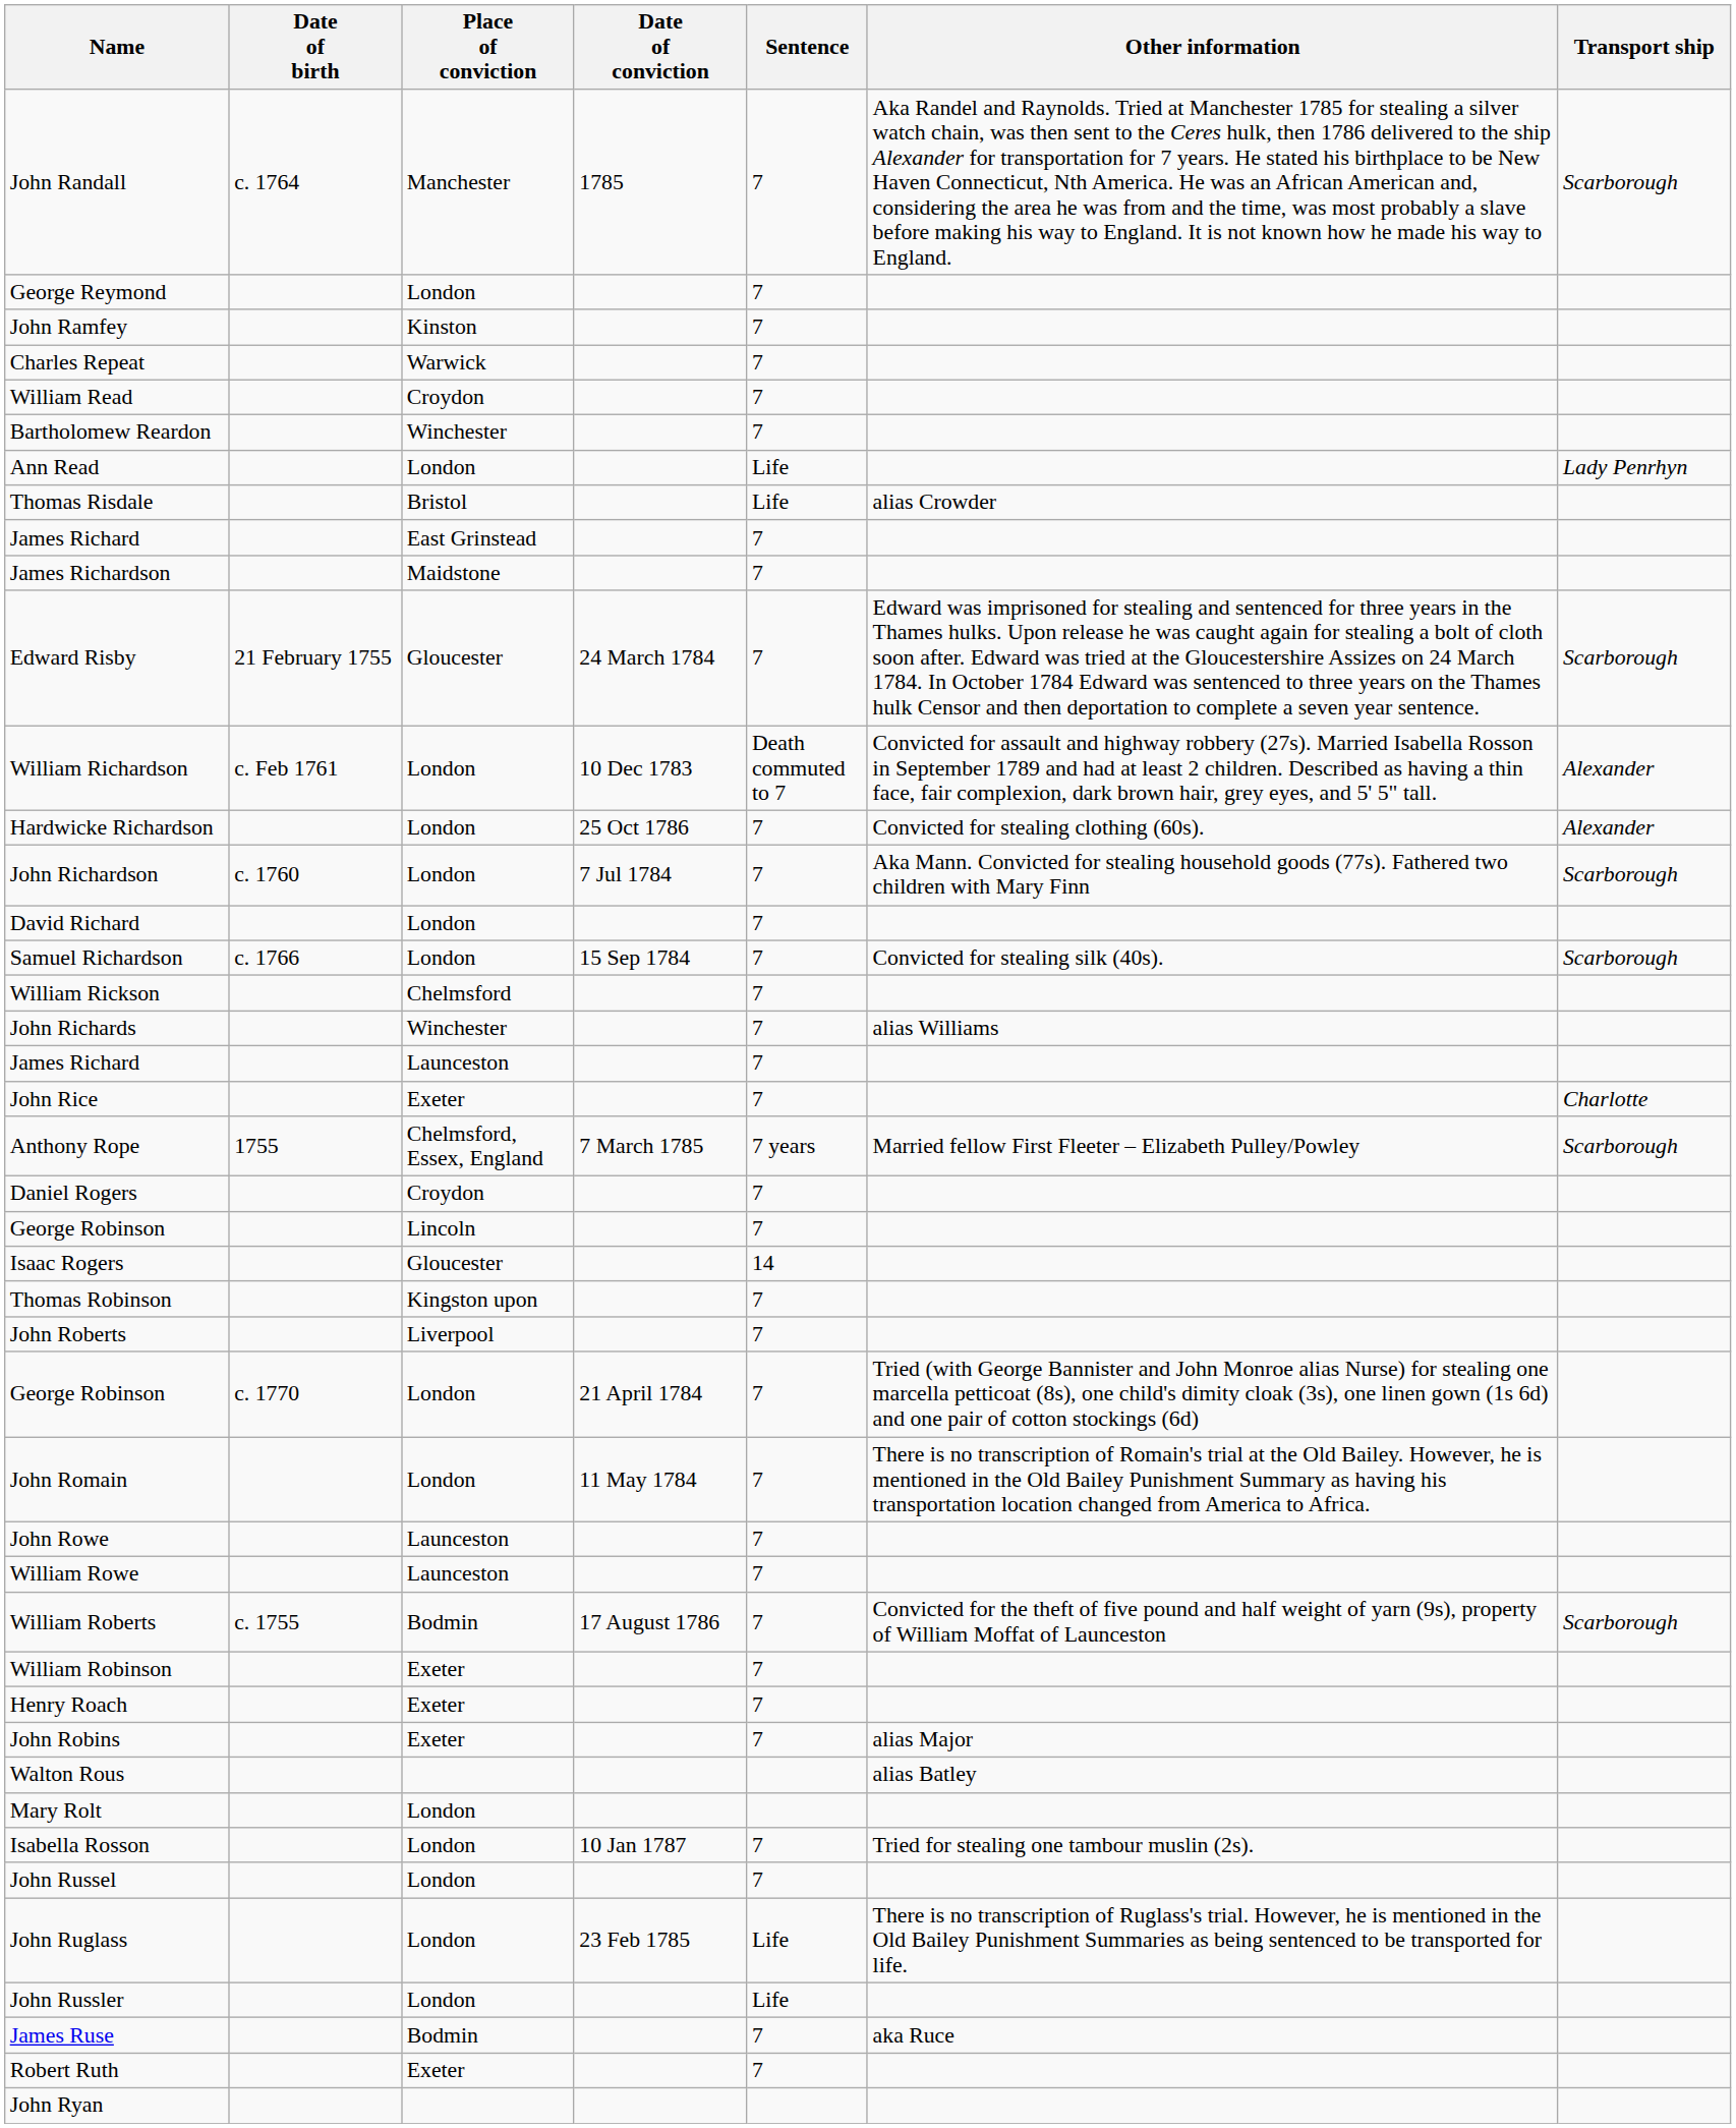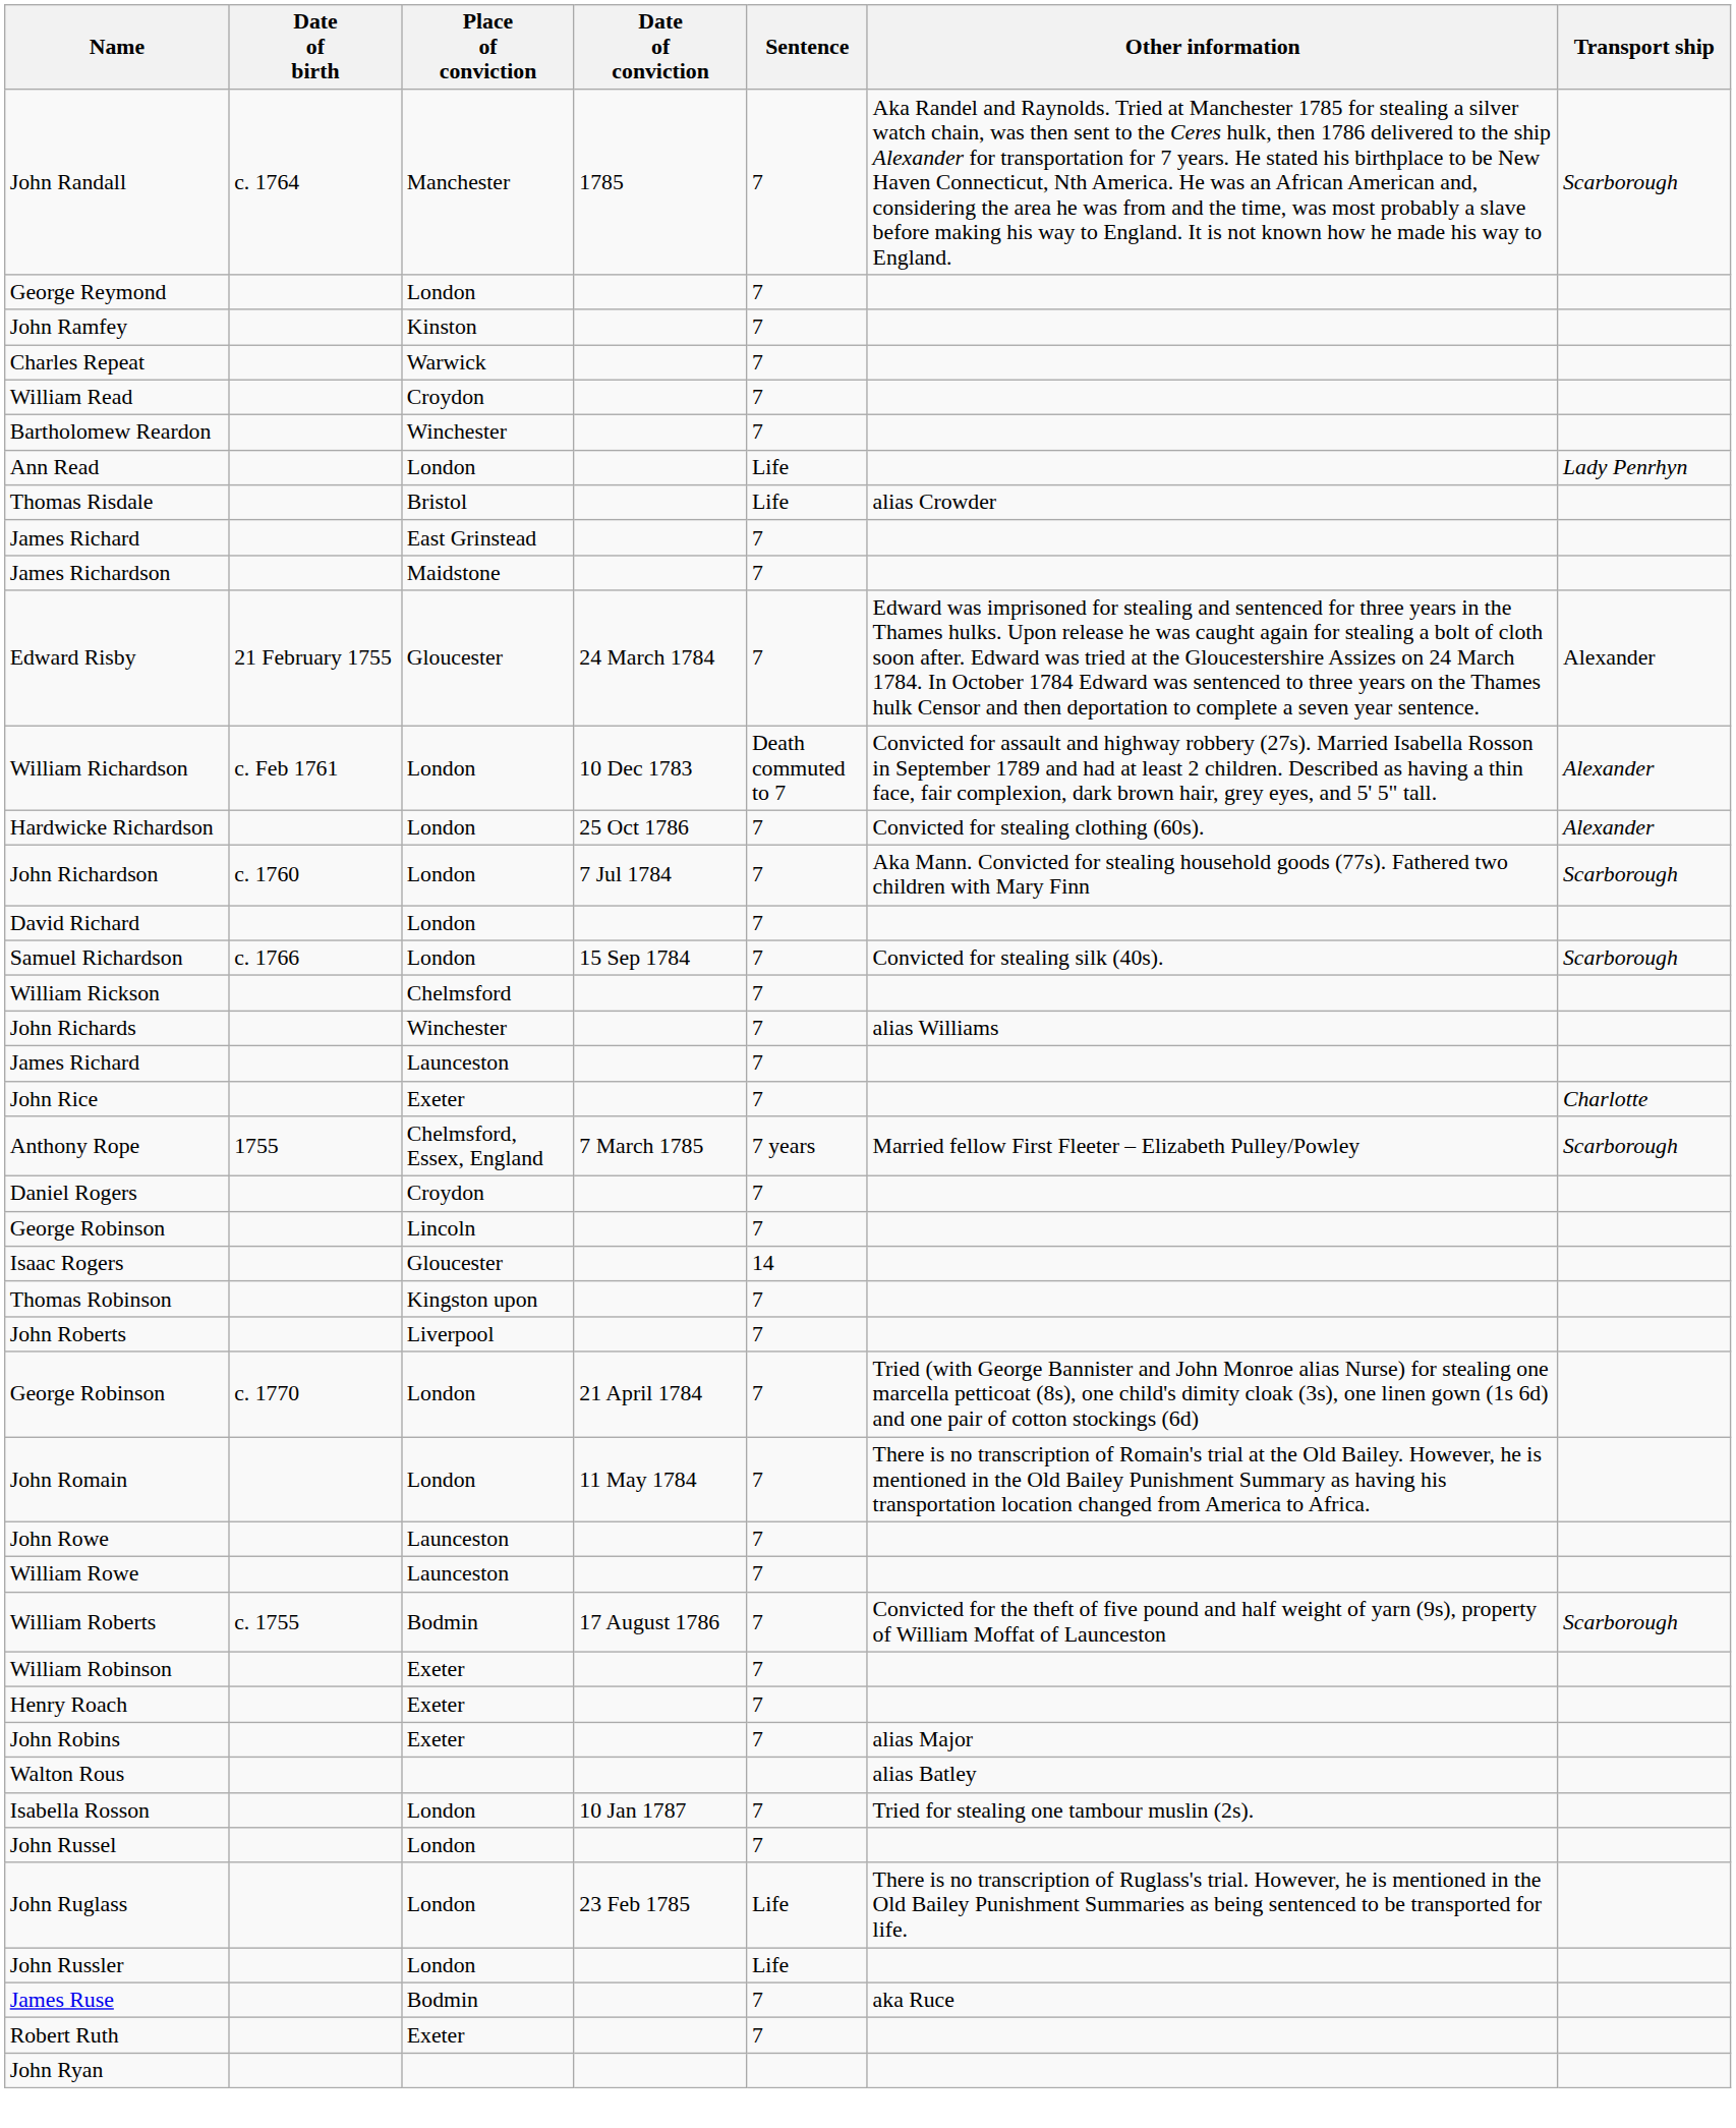Edward Risby | Transport ship: Scarborough -> Alexander
- row: Mary Rolt | London
